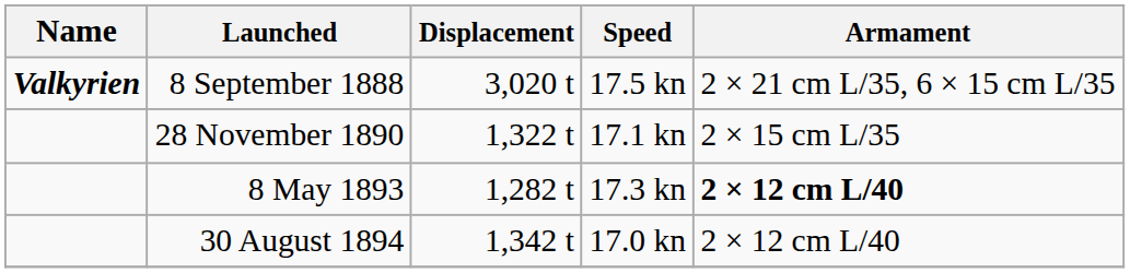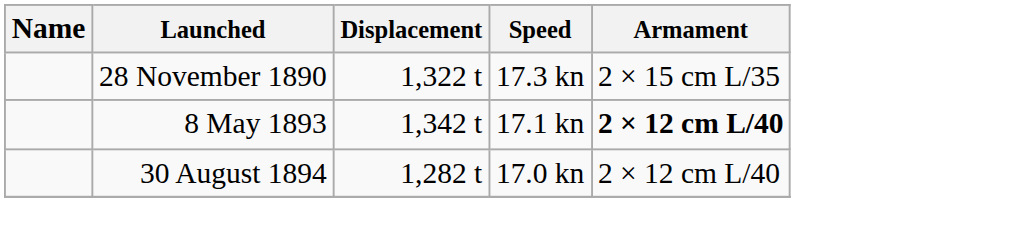- row: Valkyrien | 8 September 1888 | 3,020 t | 17.5 kn | 2 × 21 cm L/35, 6 × 15 cm L/35
28 November 1890 | Speed: 17.1 kn -> 17.3 kn
8 May 1893 | Displacement: 1,282 t -> 1,342 t
8 May 1893 | Speed: 17.3 kn -> 17.1 kn
30 August 1894 | Displacement: 1,342 t -> 1,282 t
